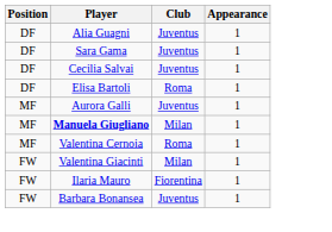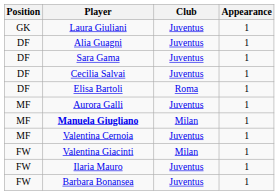+ row: GK | Laura Giuliani | Juventus | 1
Valentina Cernoia | Club: Roma -> Juventus
Ilaria Mauro | Club: Fiorentina -> Juventus
